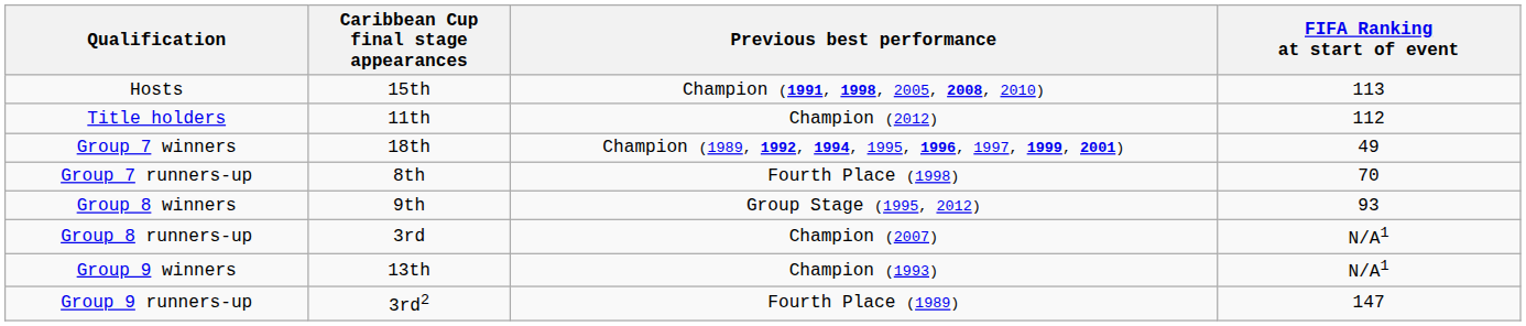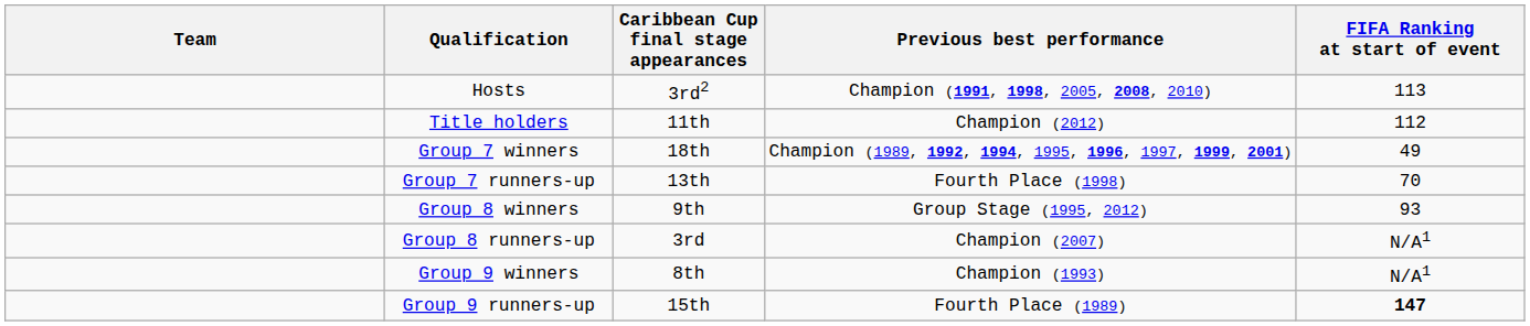+ column: Team
Hosts | Caribbean Cup final stage appearances: 15th -> 3rd2
Group 7 runners-up | Caribbean Cup final stage appearances: 8th -> 13th
Group 9 winners | Caribbean Cup final stage appearances: 13th -> 8th
Group 9 runners-up | Caribbean Cup final stage appearances: 3rd2 -> 15th
Group 9 runners-up | FIFA Ranking at start of event: normal -> bold
